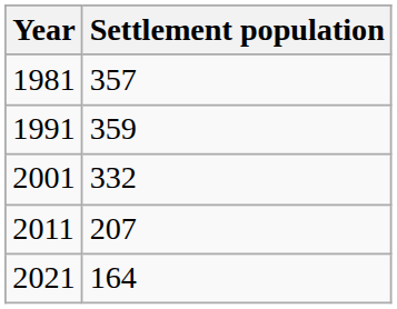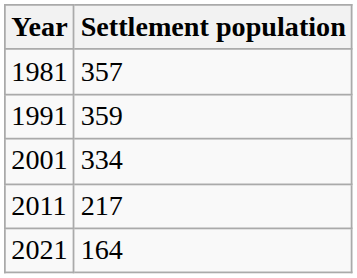2001 | Settlement population: 332 -> 334
2011 | Settlement population: 207 -> 217
